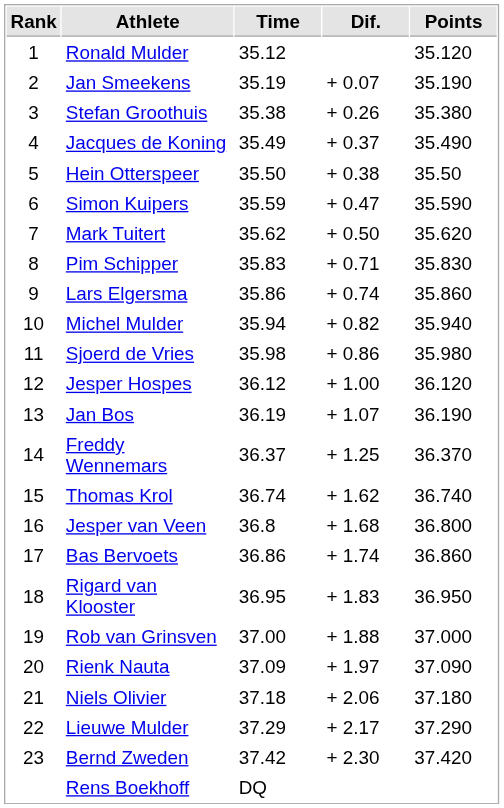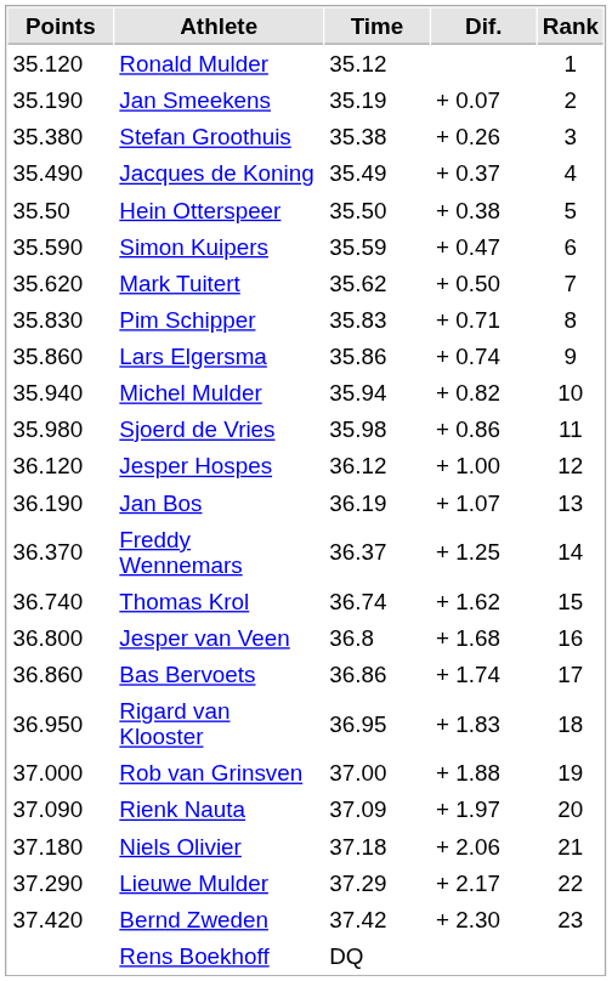columns swapped: Rank <-> Points
